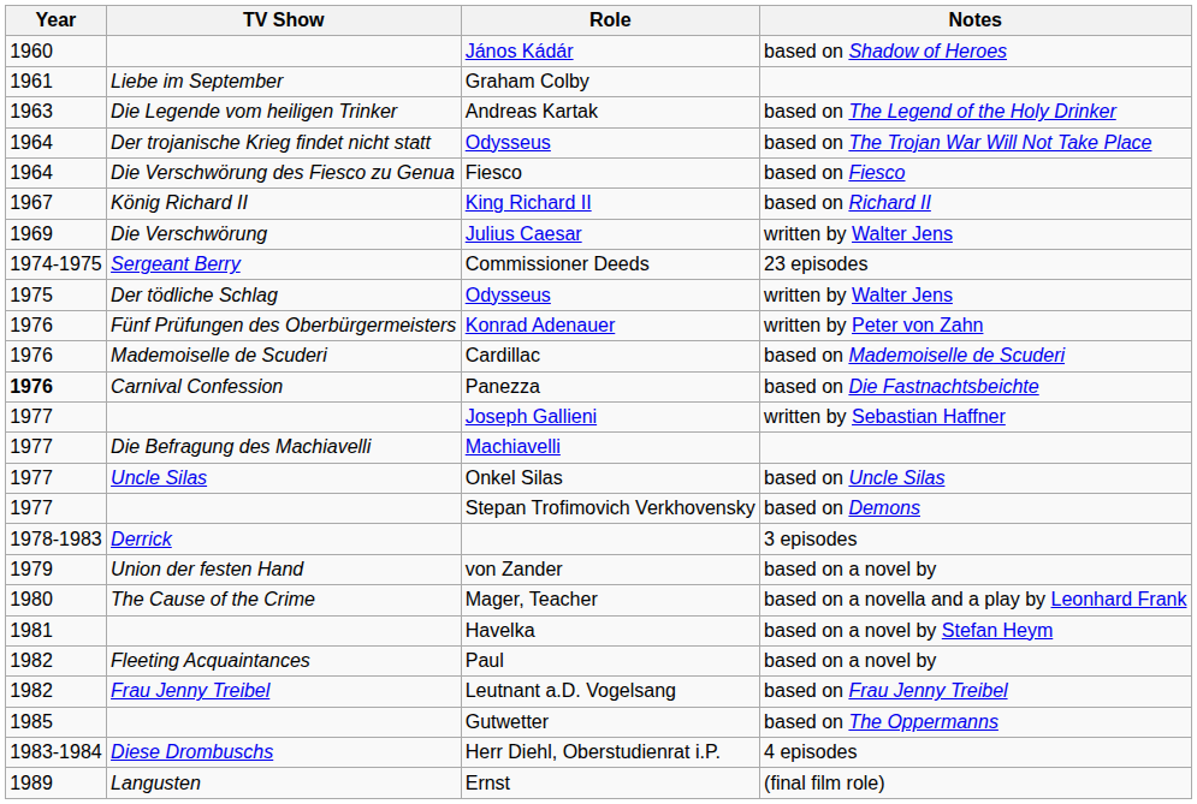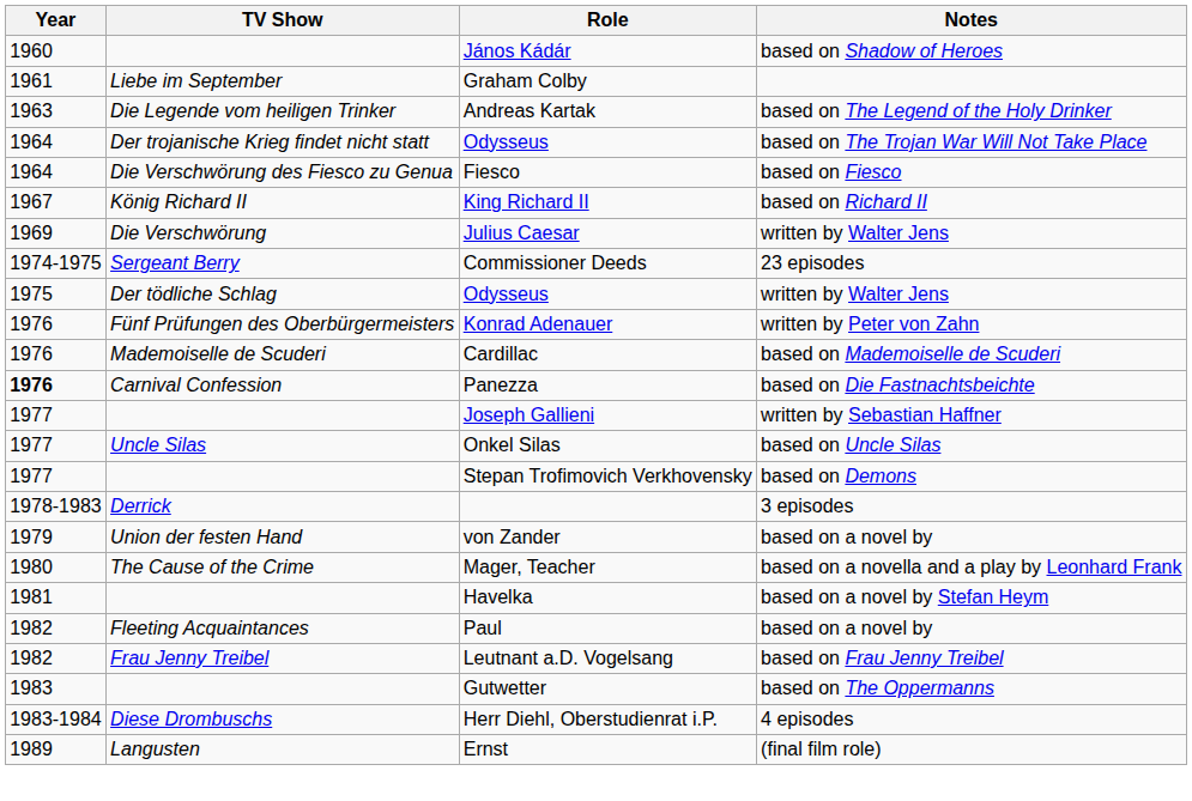- row: 1977 | Die Befragung des Machiavelli | Machiavelli
Gutwetter | Year: 1985 -> 1983
